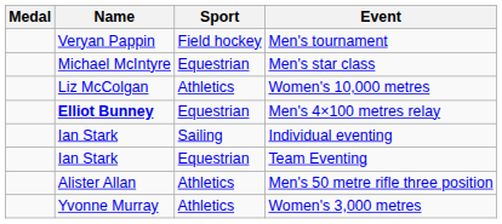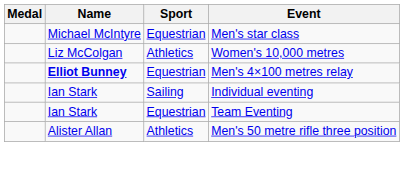- row: Veryan Pappin | Field hockey | Men's tournament
- row: Yvonne Murray | Athletics | Women's 3,000 metres
